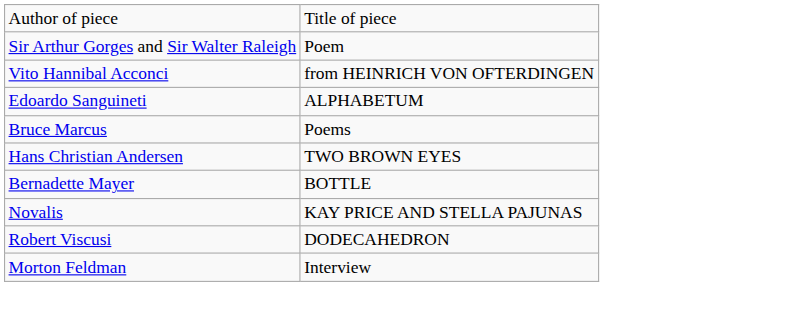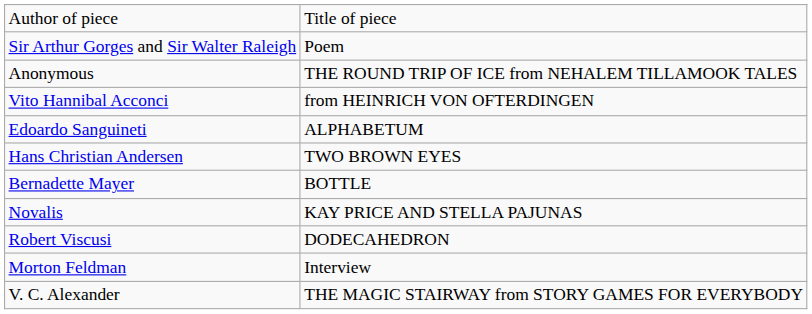+ row: Anonymous | THE ROUND TRIP OF ICE from NEHALEM TILLAMOOK TALES
- row: Bruce Marcus | Poems
+ row: V. C. Alexander | THE MAGIC STAIRWAY from STORY GAMES FOR EVERYBODY
